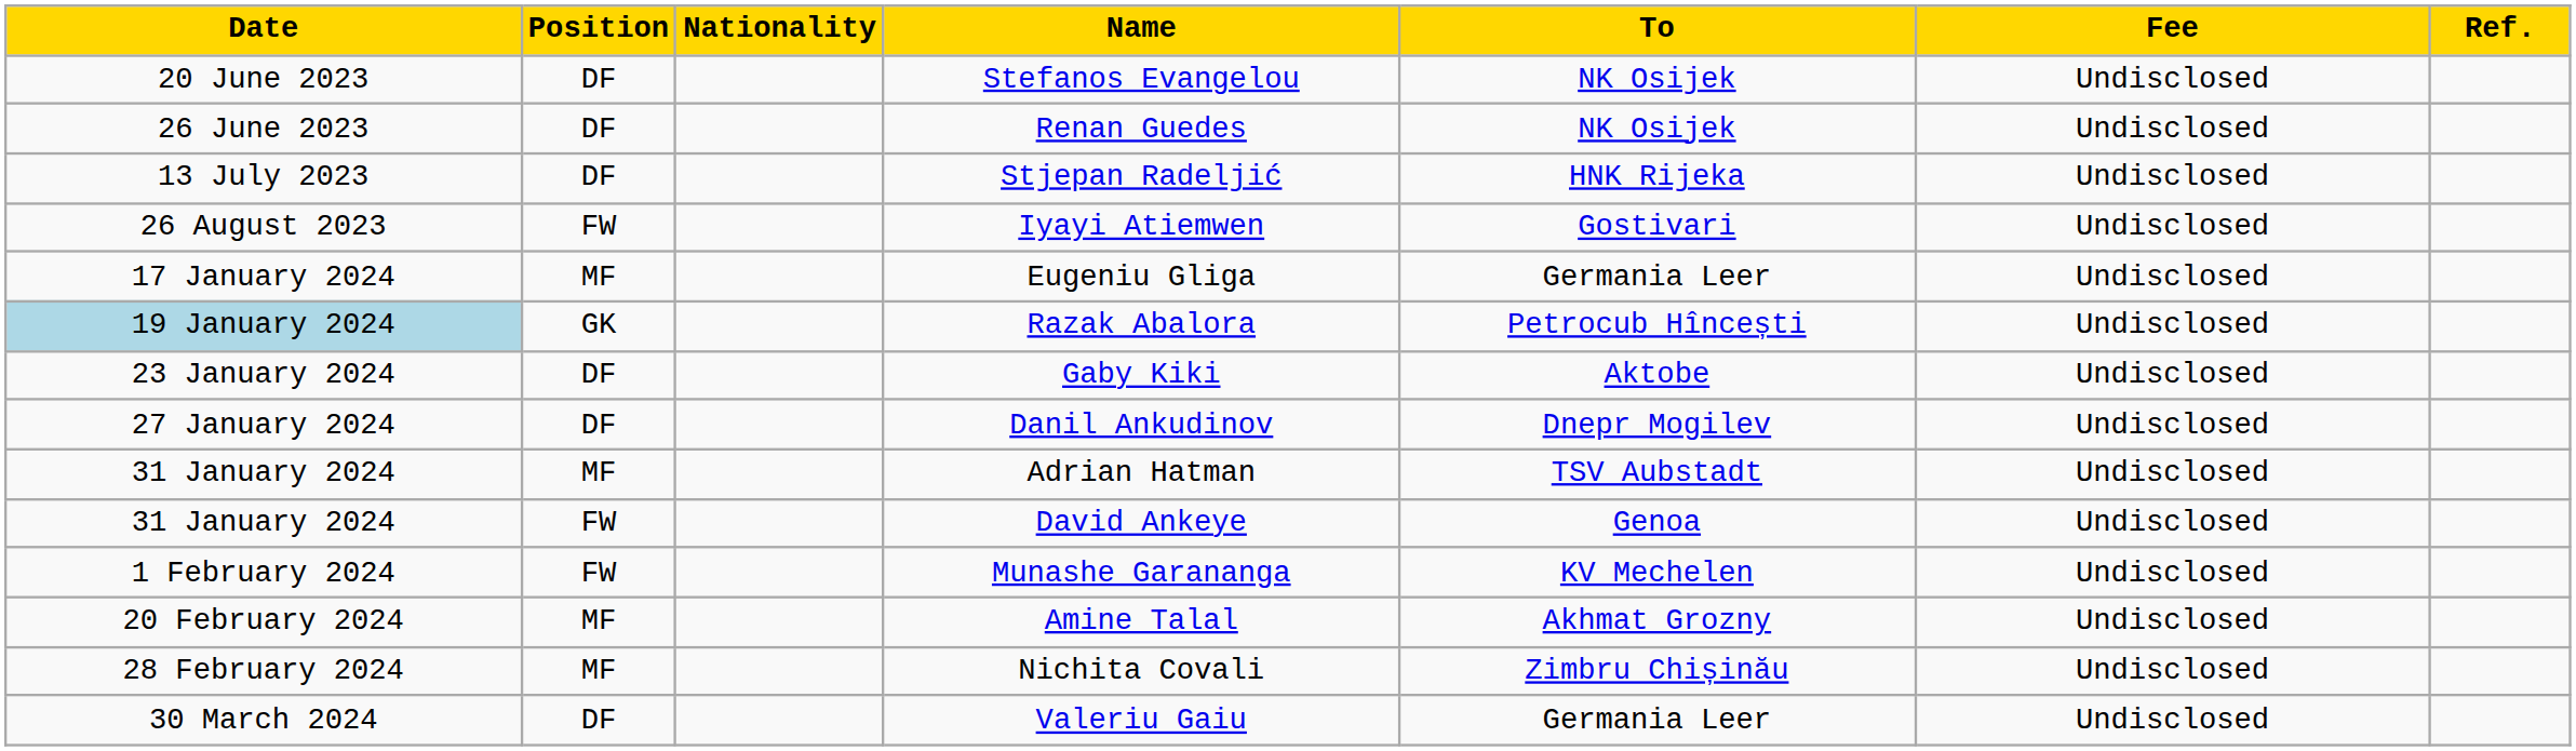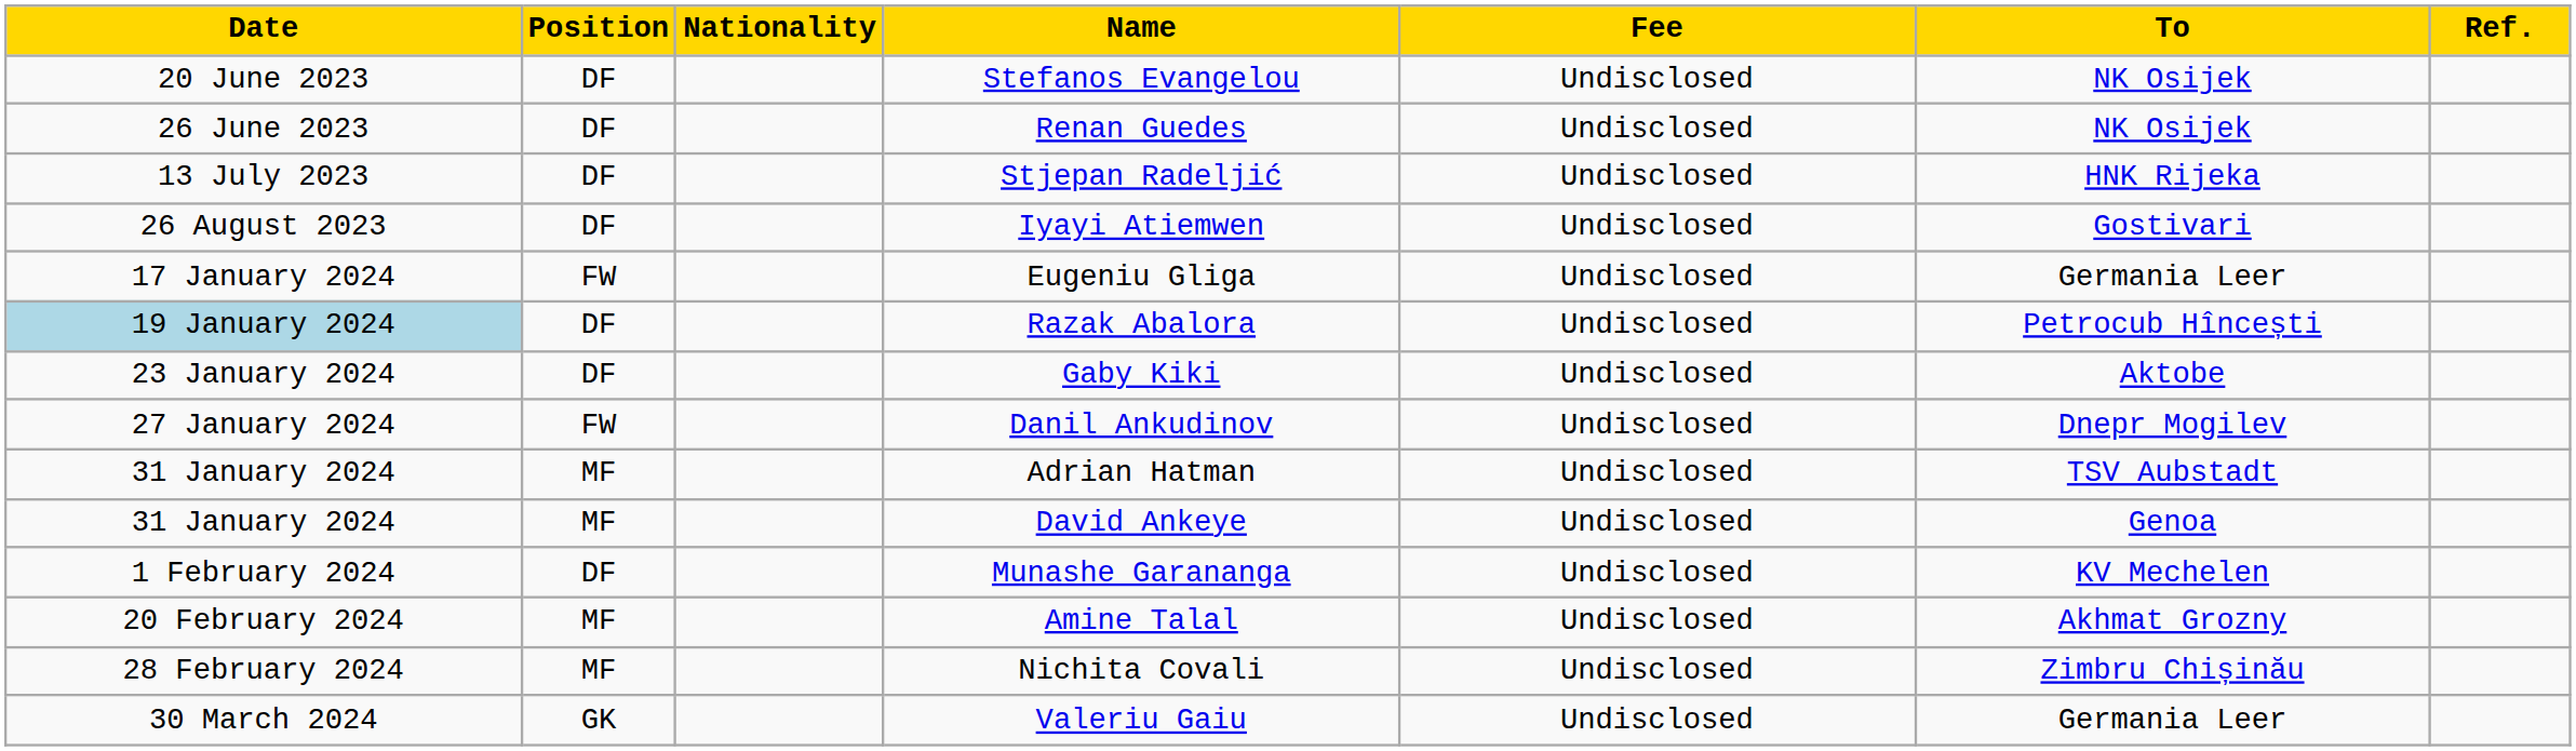columns swapped: To <-> Fee
Iyayi Atiemwen | Position: FW -> DF
Eugeniu Gliga | Position: MF -> FW
Razak Abalora | Position: GK -> DF
Danil Ankudinov | Position: DF -> FW
David Ankeye | Position: FW -> MF
Munashe Garananga | Position: FW -> DF
Valeriu Gaiu | Position: DF -> GK
